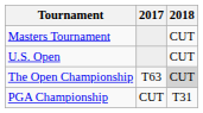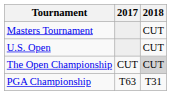The Open Championship | 2017: T63 -> CUT
PGA Championship | 2017: CUT -> T63
